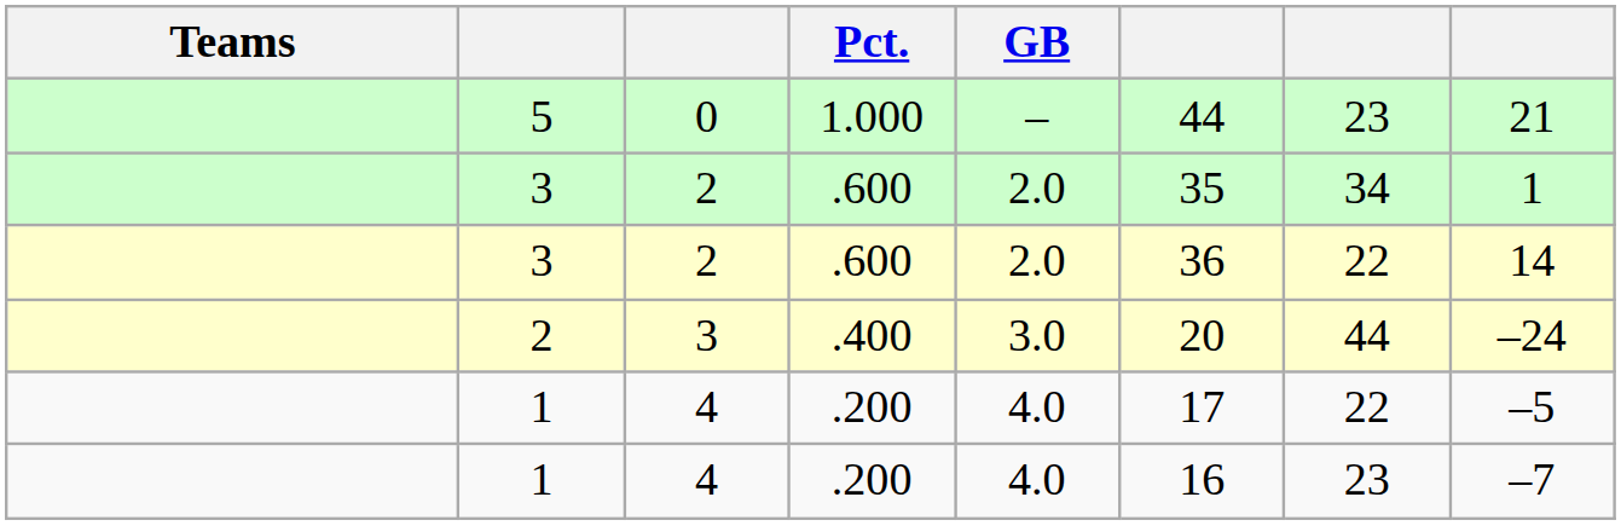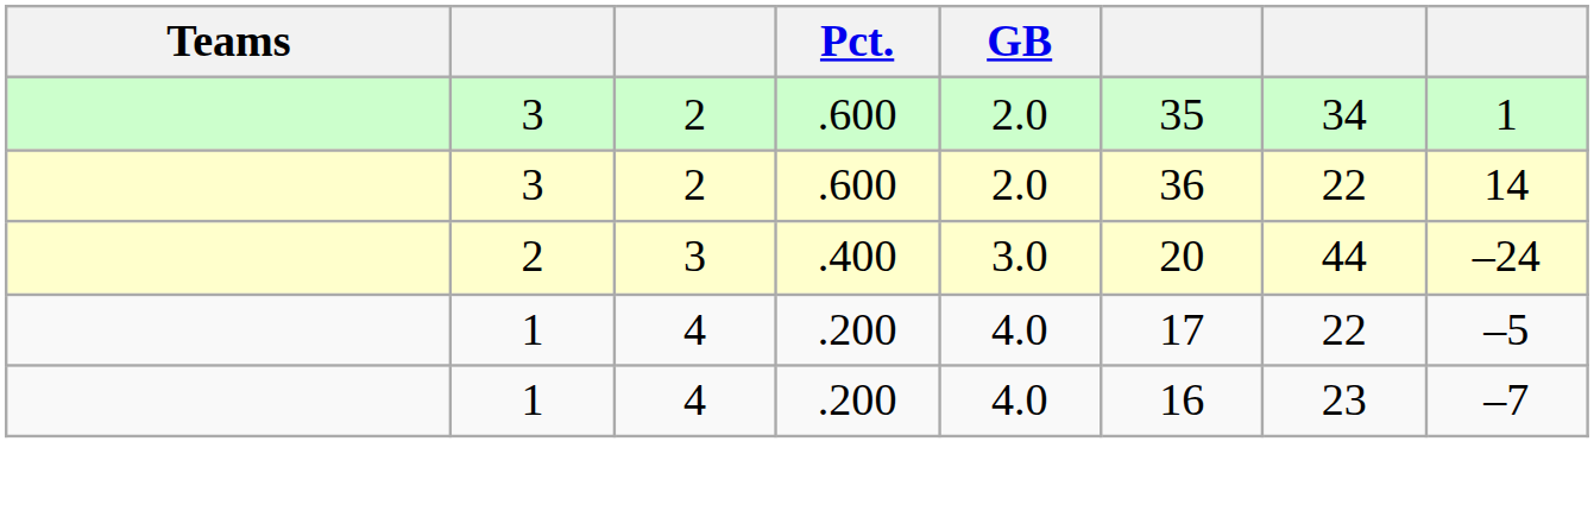- row: 5 | 0 | 1.000 | – | 44 | 23 | 21
